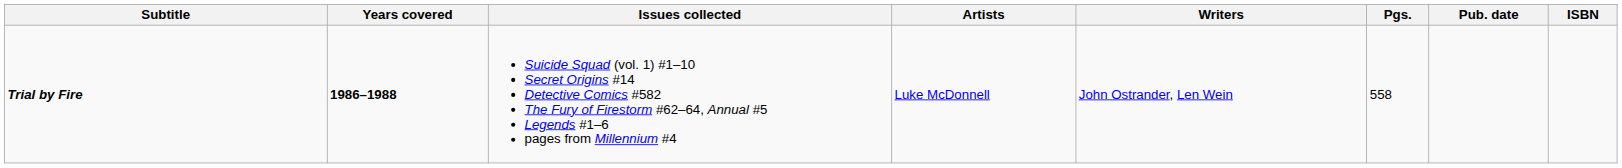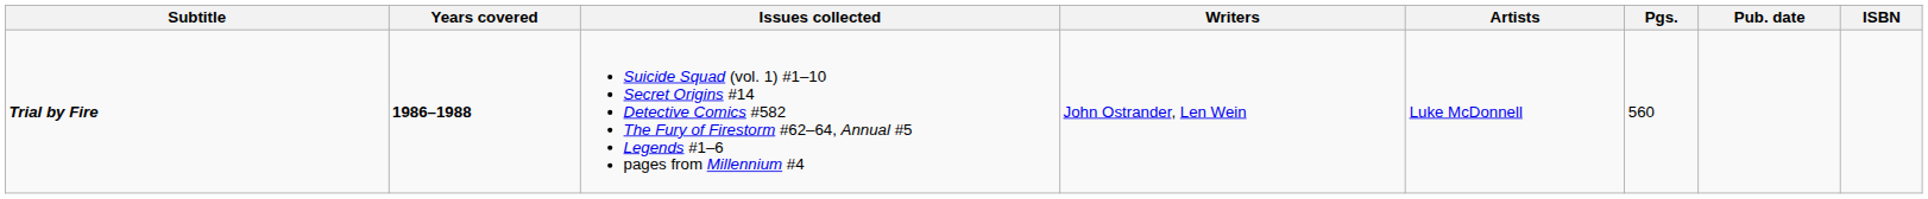columns swapped: Writers <-> Artists
Trial by Fire | Pgs.: 558 -> 560
